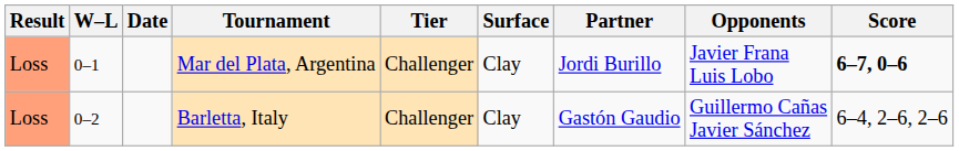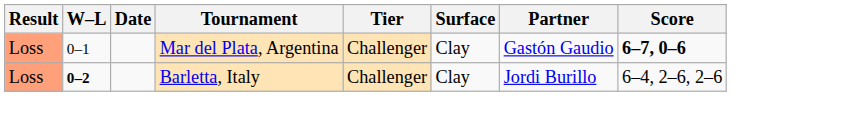- column: Opponents | Javier Frana Luis Lobo | Guillermo Cañas Javier Sánchez
Mar del Plata, Argentina | Partner: Jordi Burillo -> Gastón Gaudio
Barletta, Italy | W–L: normal -> bold
Barletta, Italy | Partner: Gastón Gaudio -> Jordi Burillo
